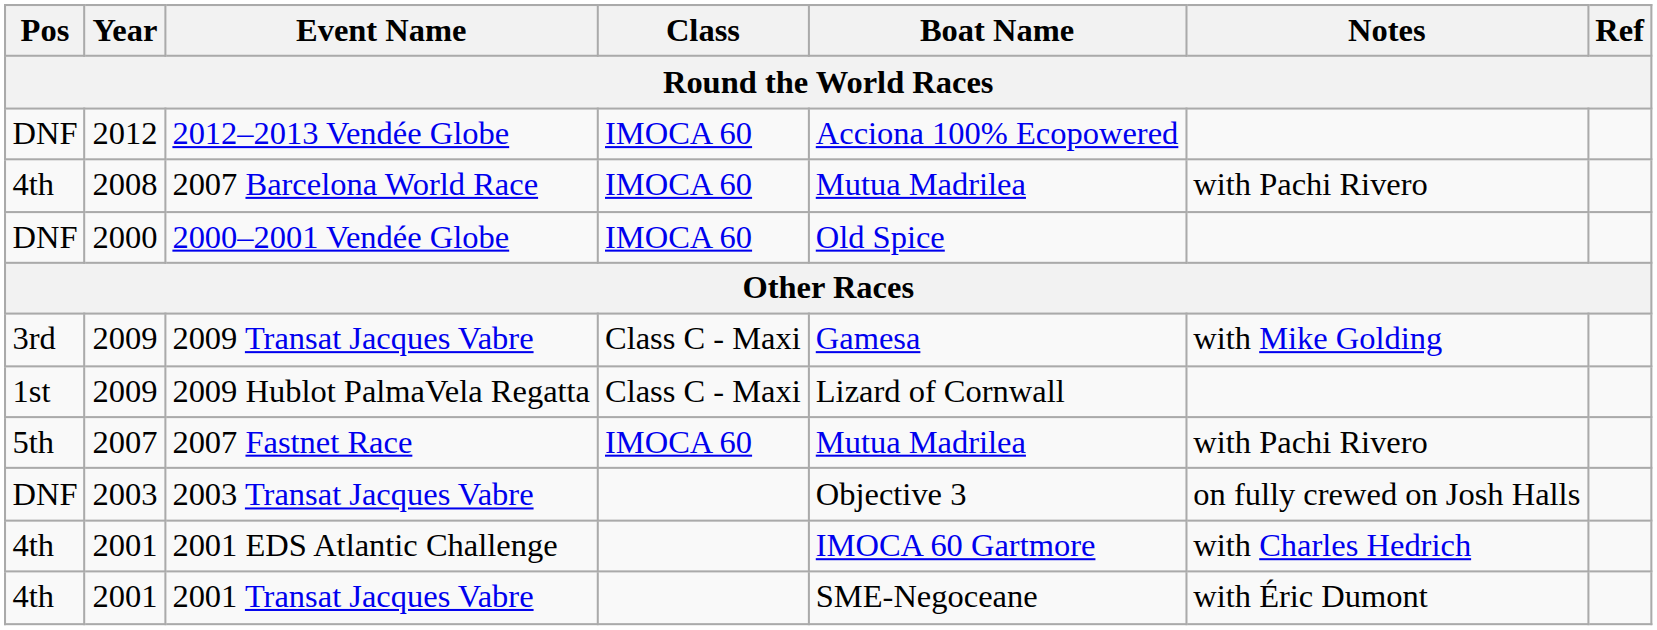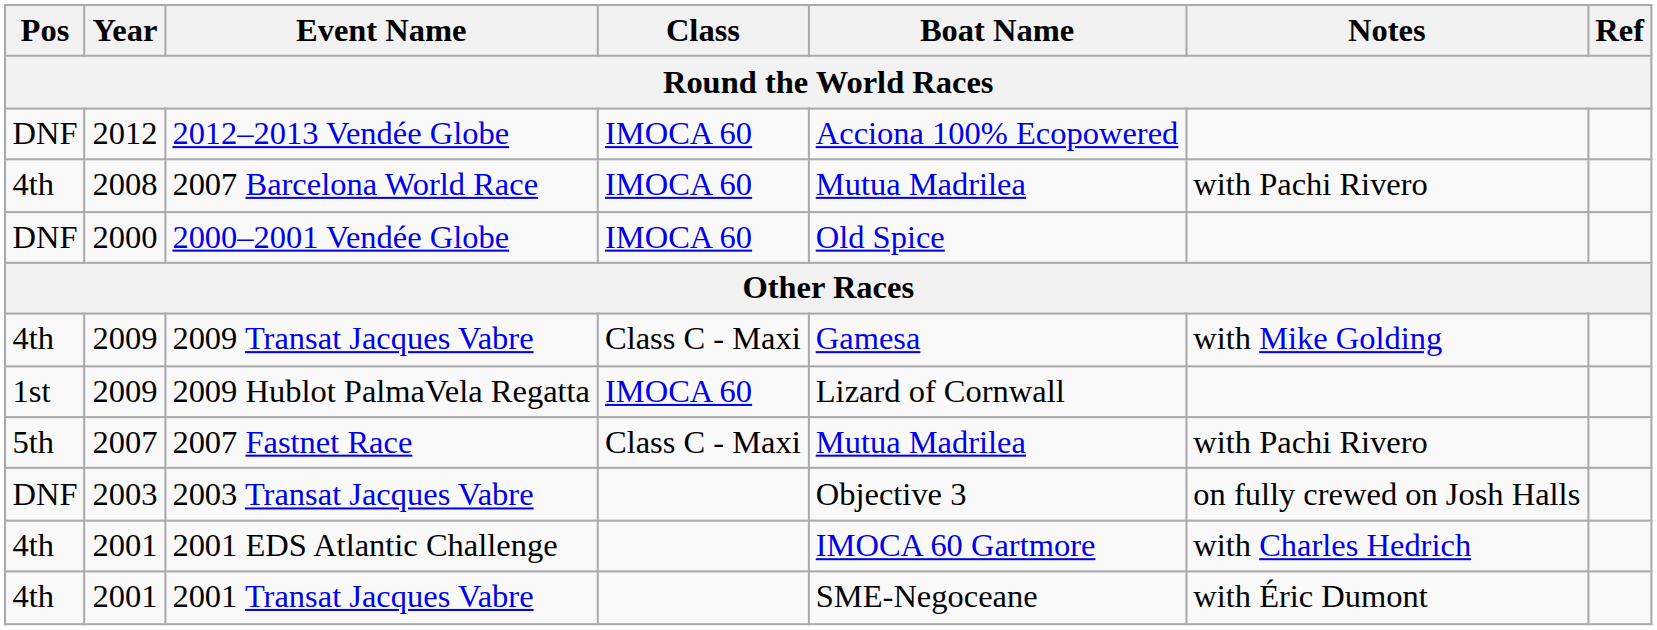2009 Transat Jacques Vabre | Pos: 3rd -> 4th
2009 Hublot PalmaVela Regatta | Class: Class C - Maxi -> IMOCA 60
2007 Fastnet Race | Class: IMOCA 60 -> Class C - Maxi
